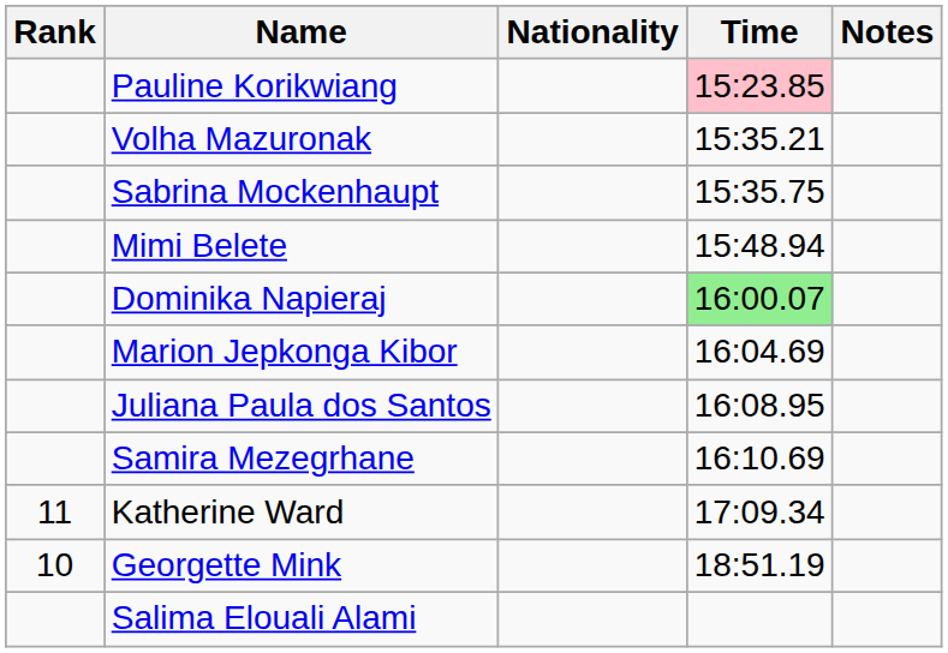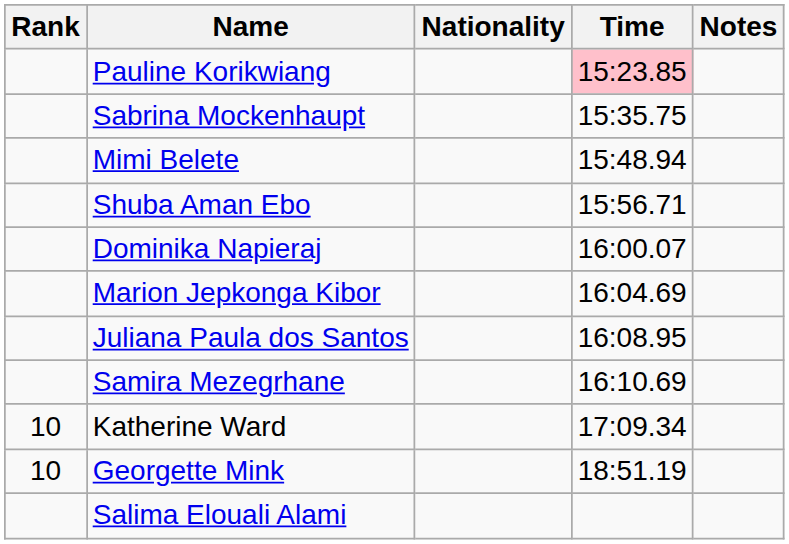- row: Volha Mazuronak | 15:35.21
+ row: Shuba Aman Ebo | 15:56.71
Dominika Napieraj | Time: lightgreen background -> no background
Katherine Ward | Rank: 11 -> 10
